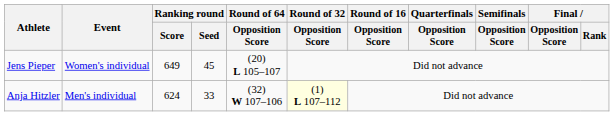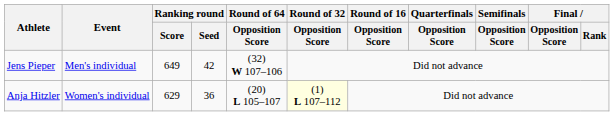Jens Pieper | Event: Women's individual -> Men's individual
Jens Pieper | Ranking round / Seed: 45 -> 42
Jens Pieper | Round of 64 / Opposition Score: (20) L 105–107 -> (32) W 107–106
Anja Hitzler | Event: Men's individual -> Women's individual
Anja Hitzler | Ranking round / Score: 624 -> 629
Anja Hitzler | Ranking round / Seed: 33 -> 36
Anja Hitzler | Round of 64 / Opposition Score: (32) W 107–106 -> (20) L 105–107
